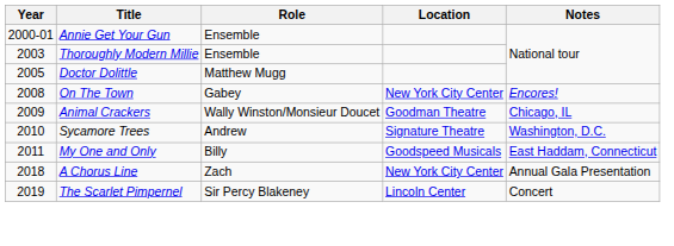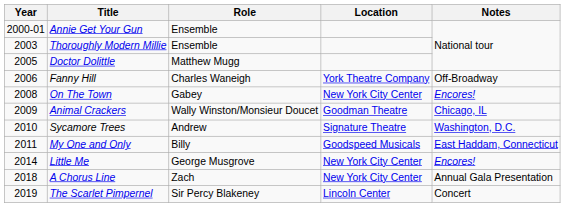+ row: 2006 | Fanny Hill | Charles Waneigh | York Theatre Company | Off-Broadway
+ row: 2014 | Little Me | George Musgrove | New York City Center | Encores!
